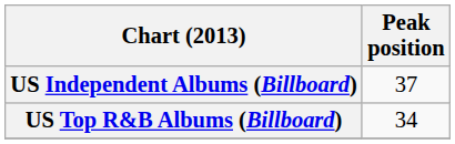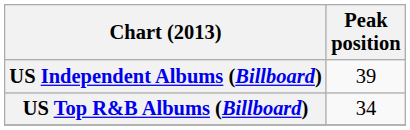US Independent Albums (Billboard) | Peak position: 37 -> 39
